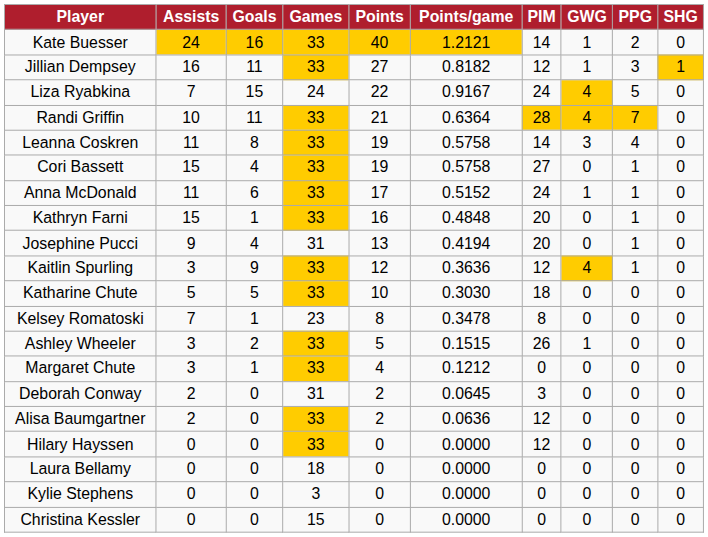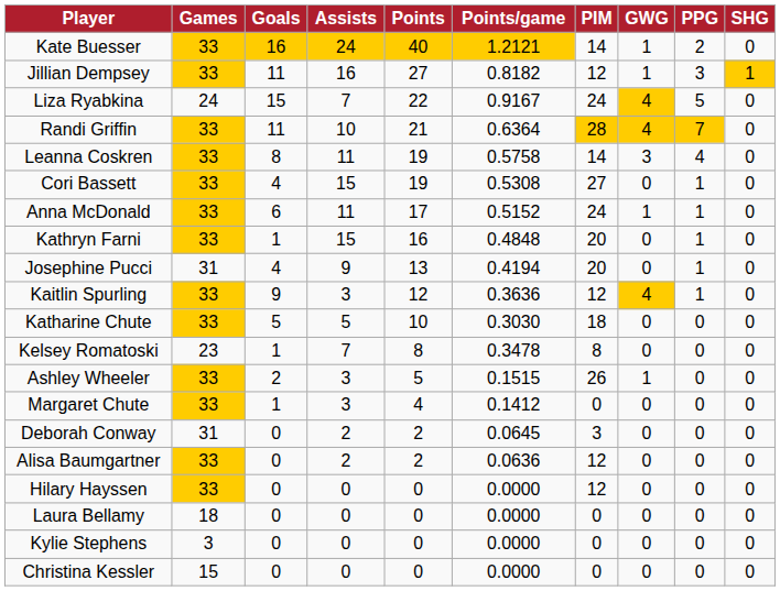columns swapped: Games <-> Assists
Cori Bassett | Points/game: 0.5758 -> 0.5308
Margaret Chute | Points/game: 0.1212 -> 0.1412
